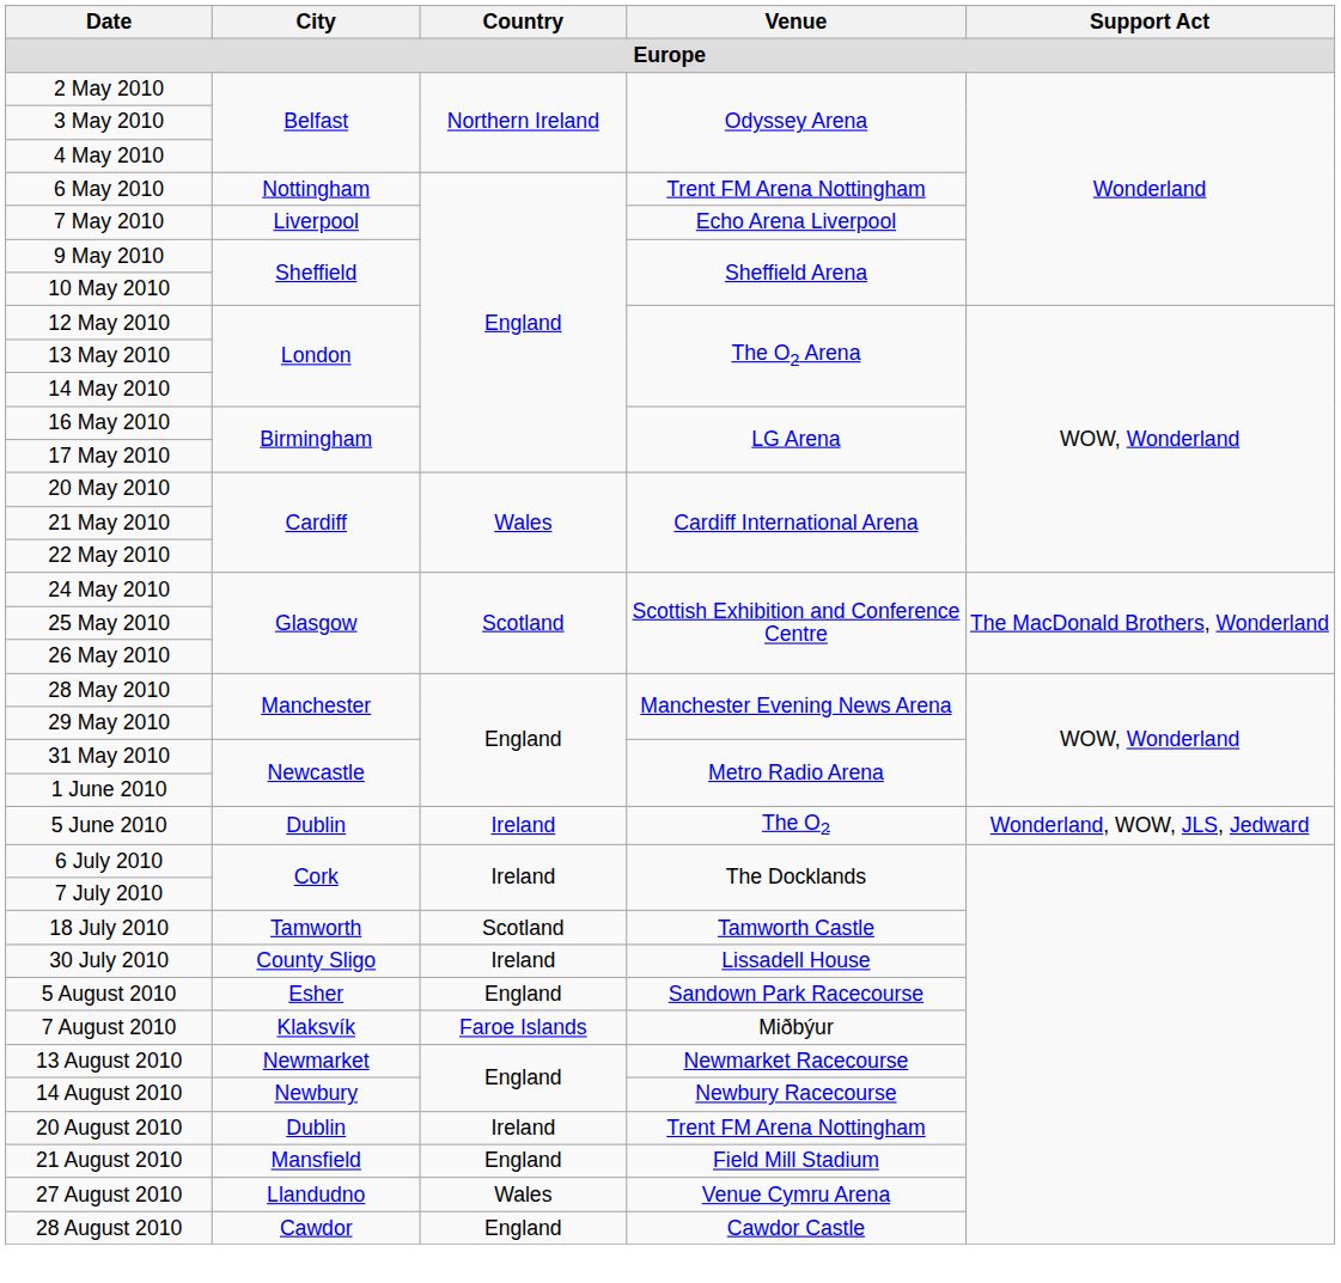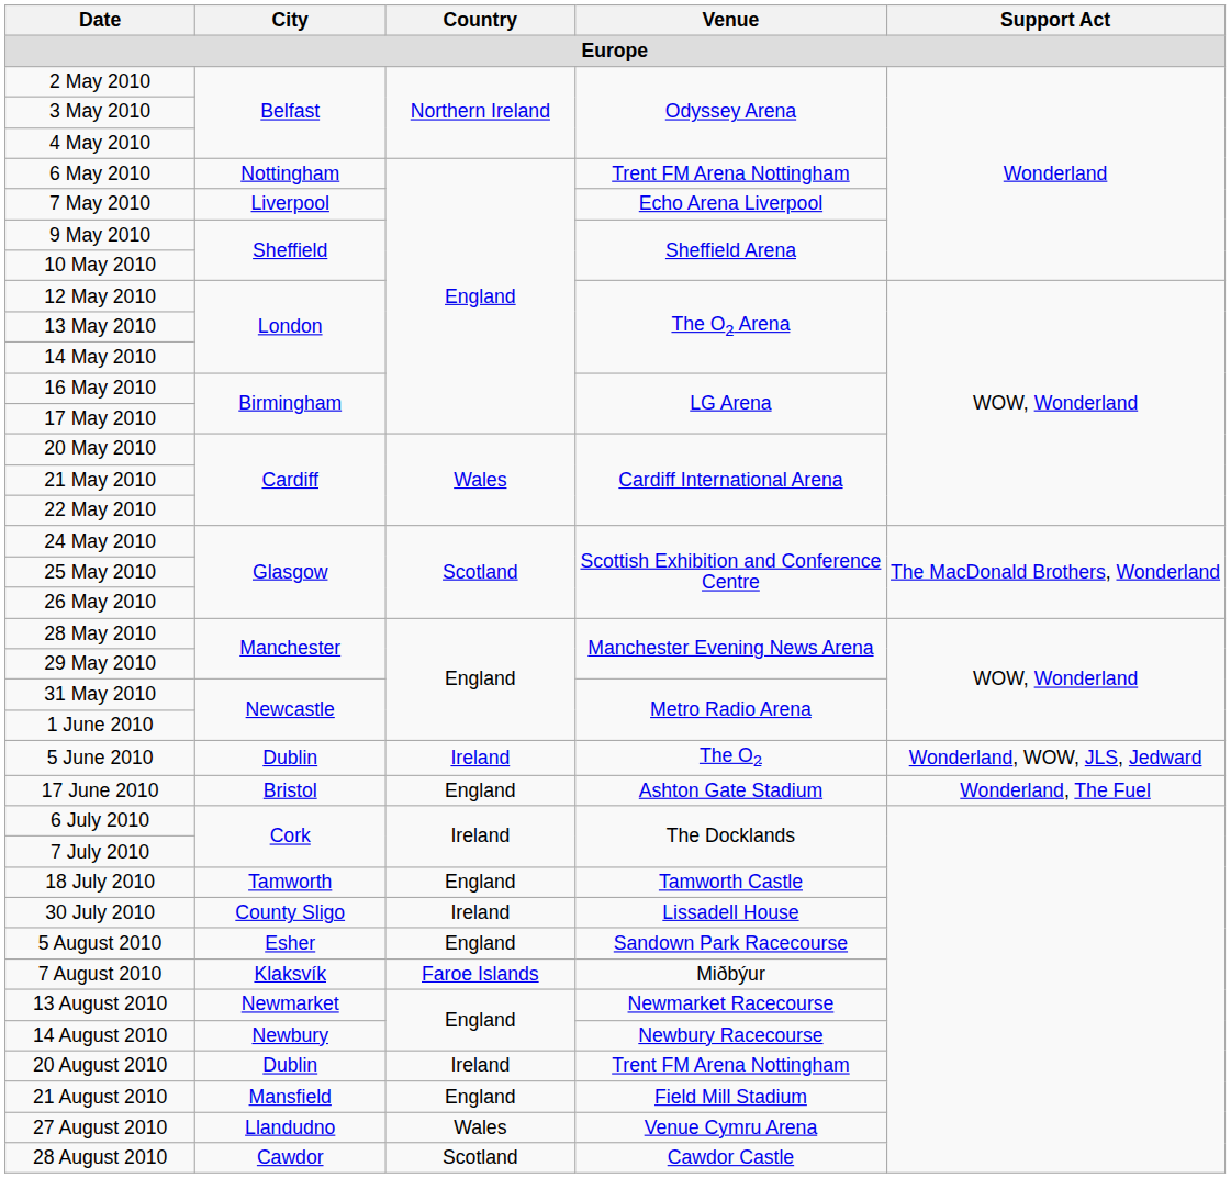+ row: 17 June 2010 | Bristol | England | Ashton Gate Stadium | Wonderland, The Fuel
18 July 2010 | Country: Scotland -> England
28 August 2010 | Country: England -> Scotland
